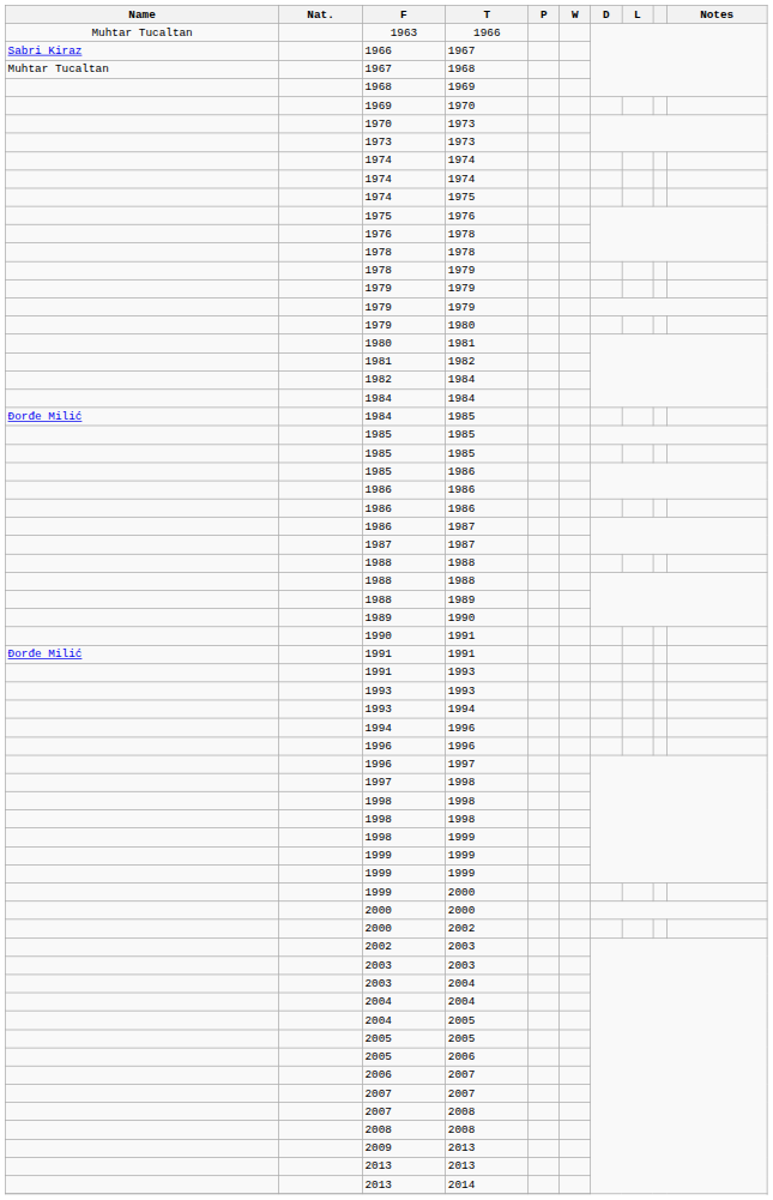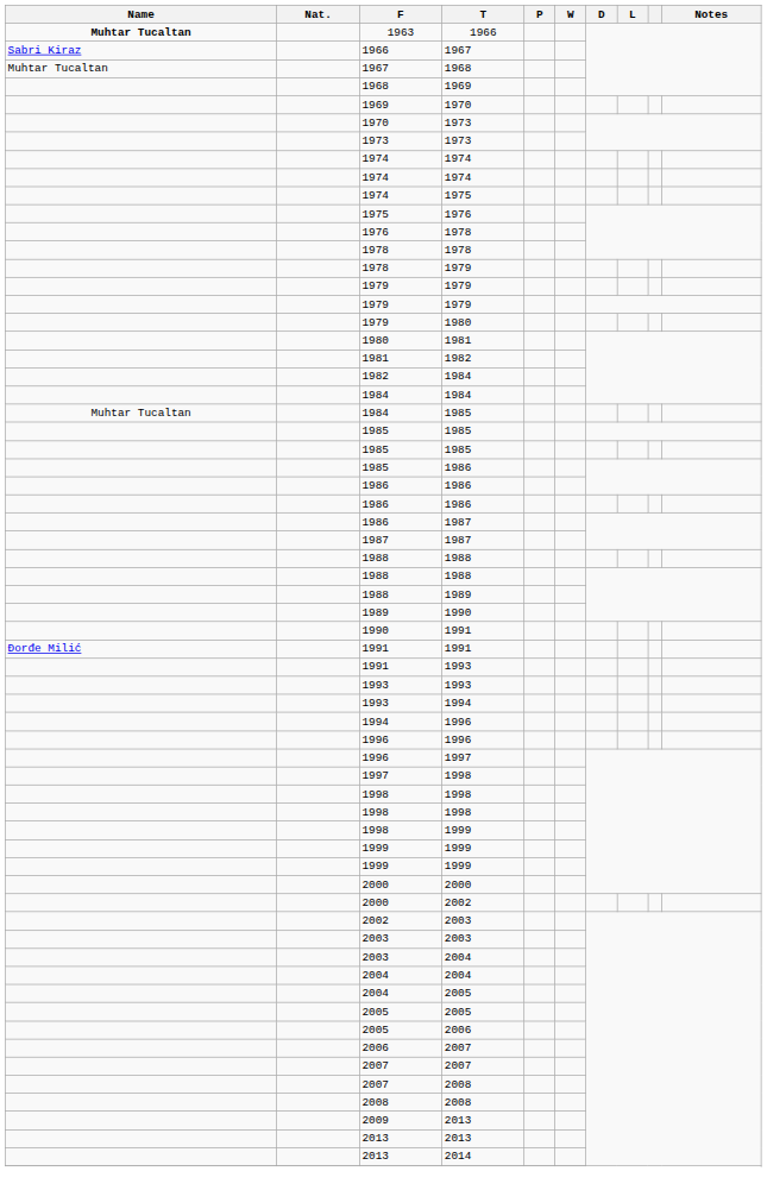1963 | Name: normal -> bold
1984 / 1985 | Name: Đorđe Milić -> Muhtar Tucaltan
- row: 1999 | 2000
